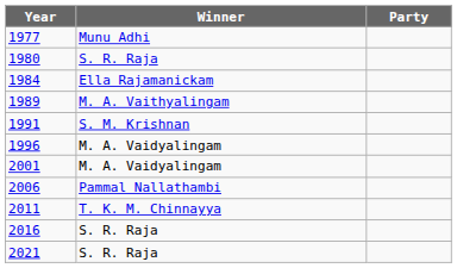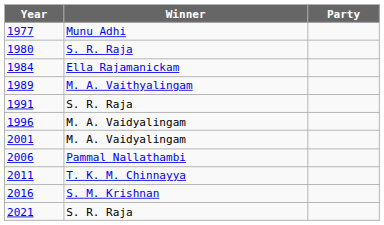1991 | Winner: S. M. Krishnan -> S. R. Raja
2016 | Winner: S. R. Raja -> S. M. Krishnan
